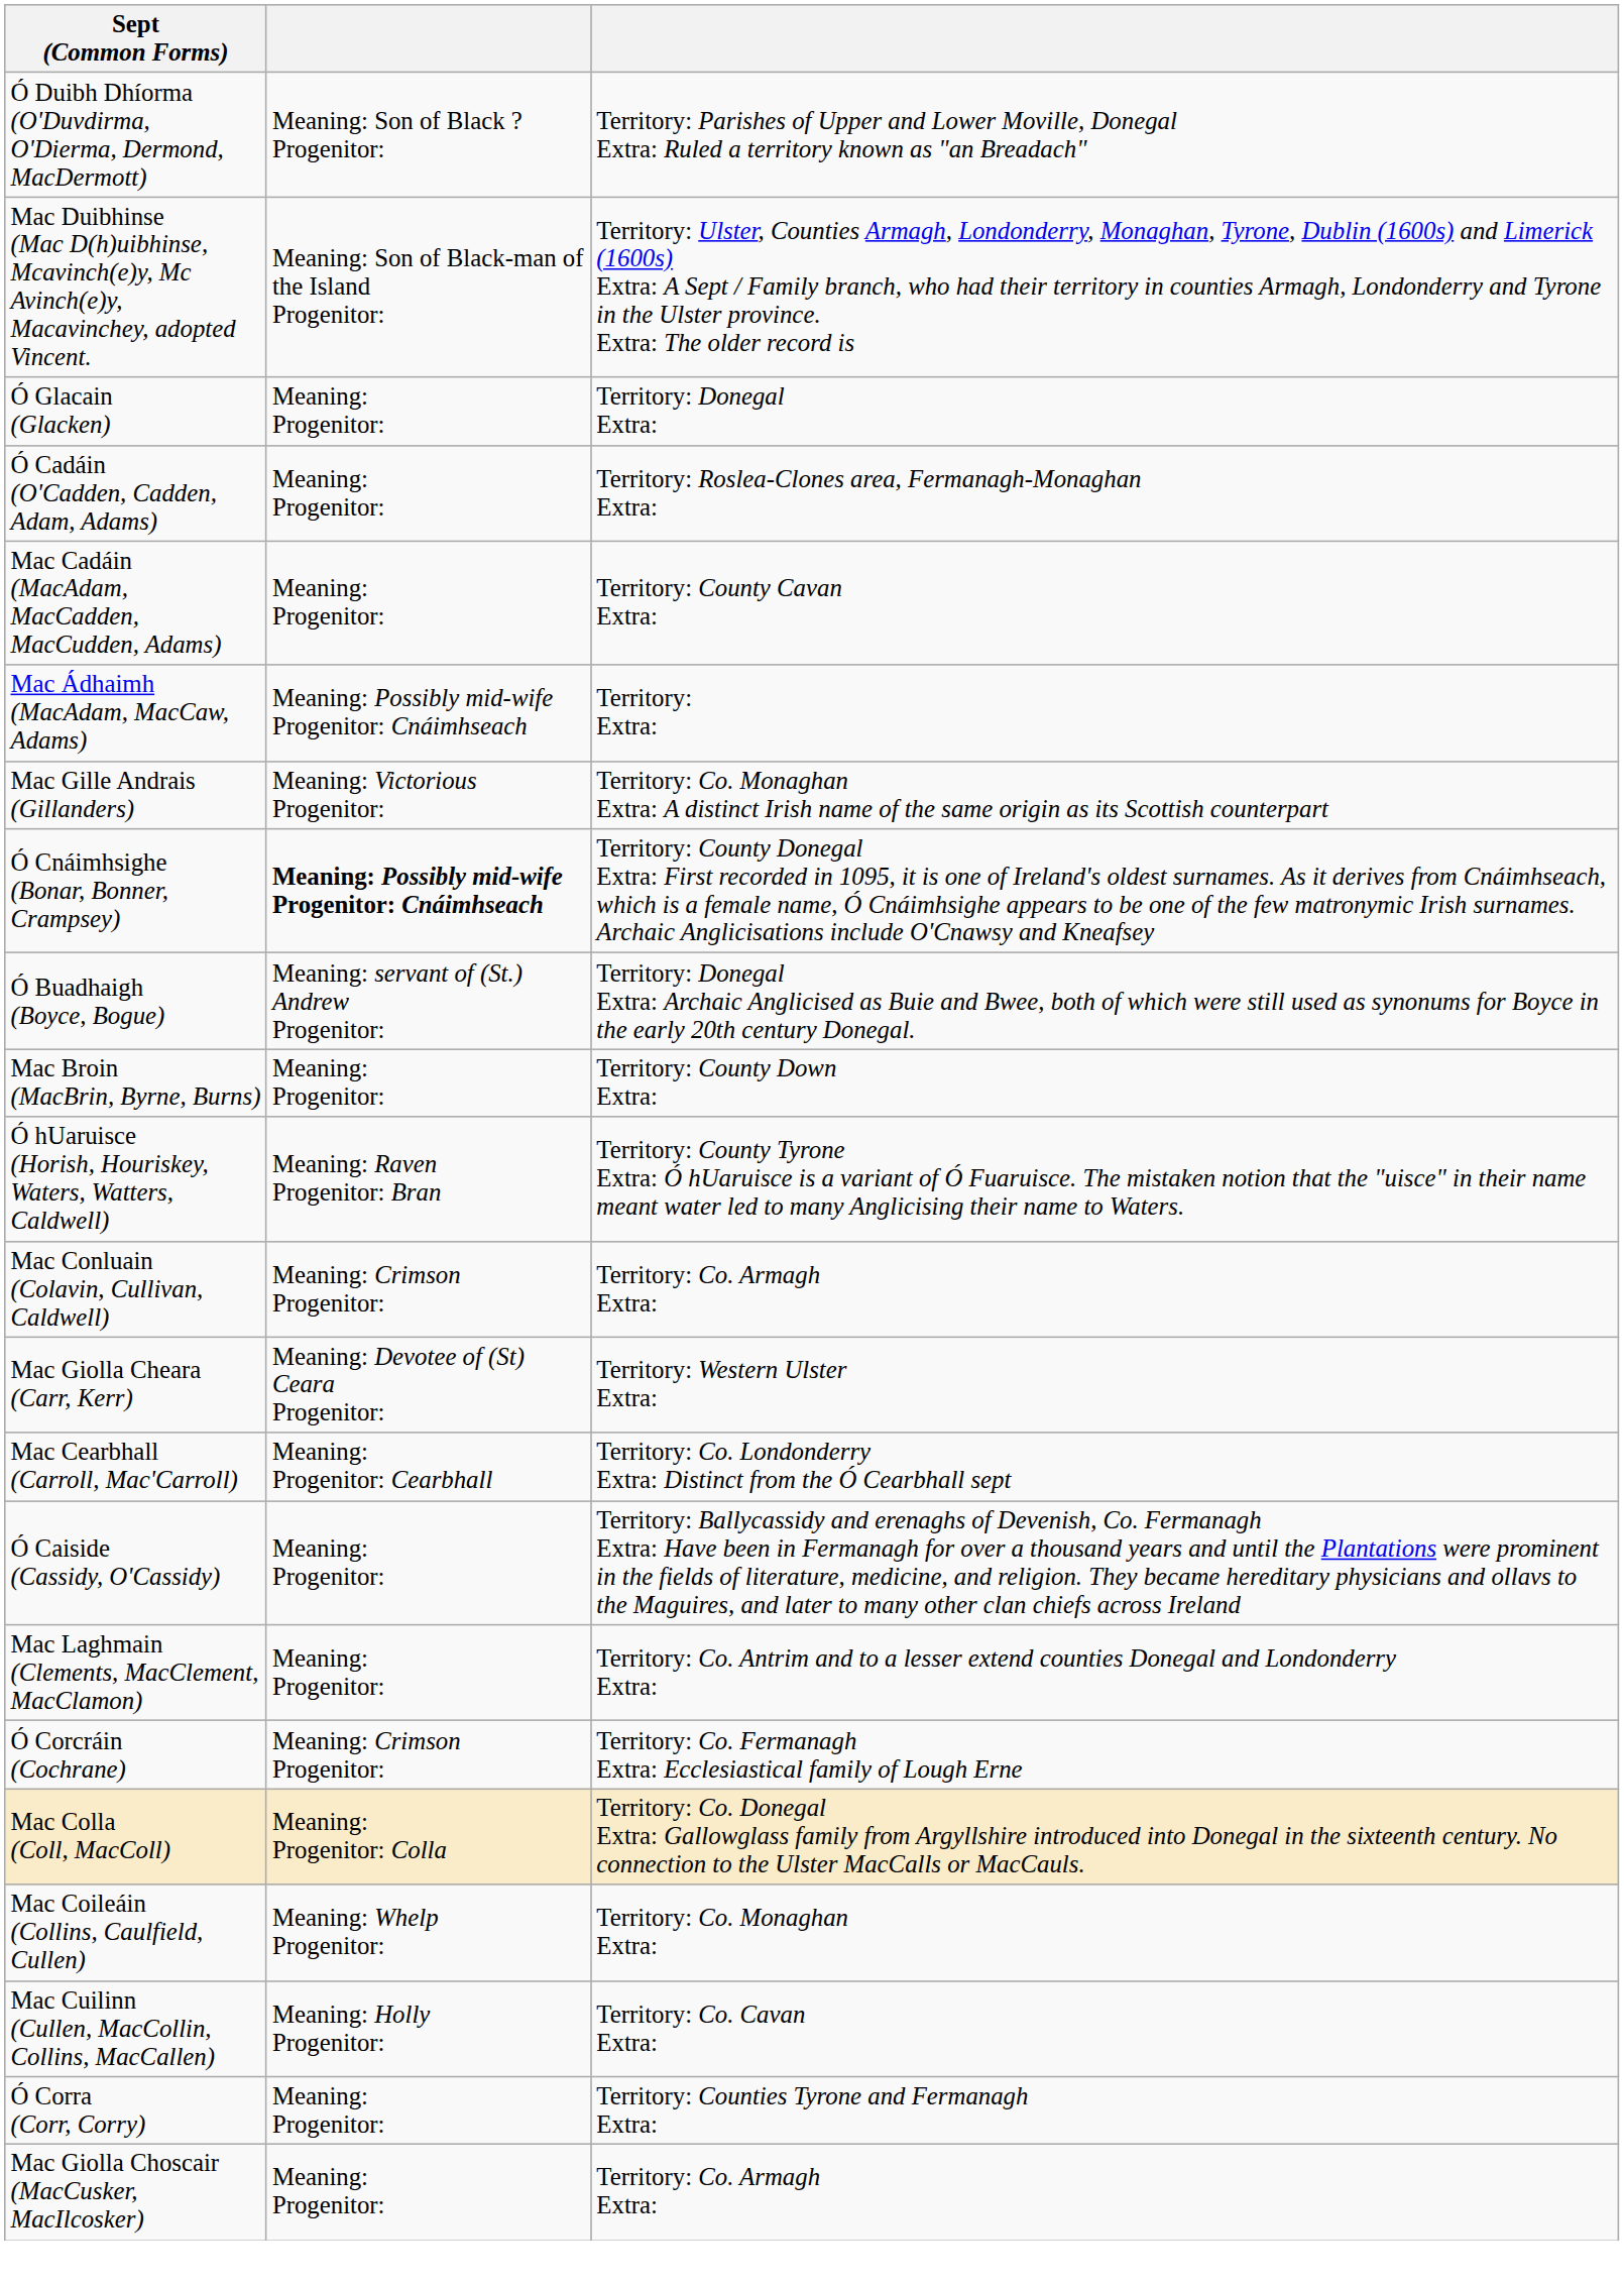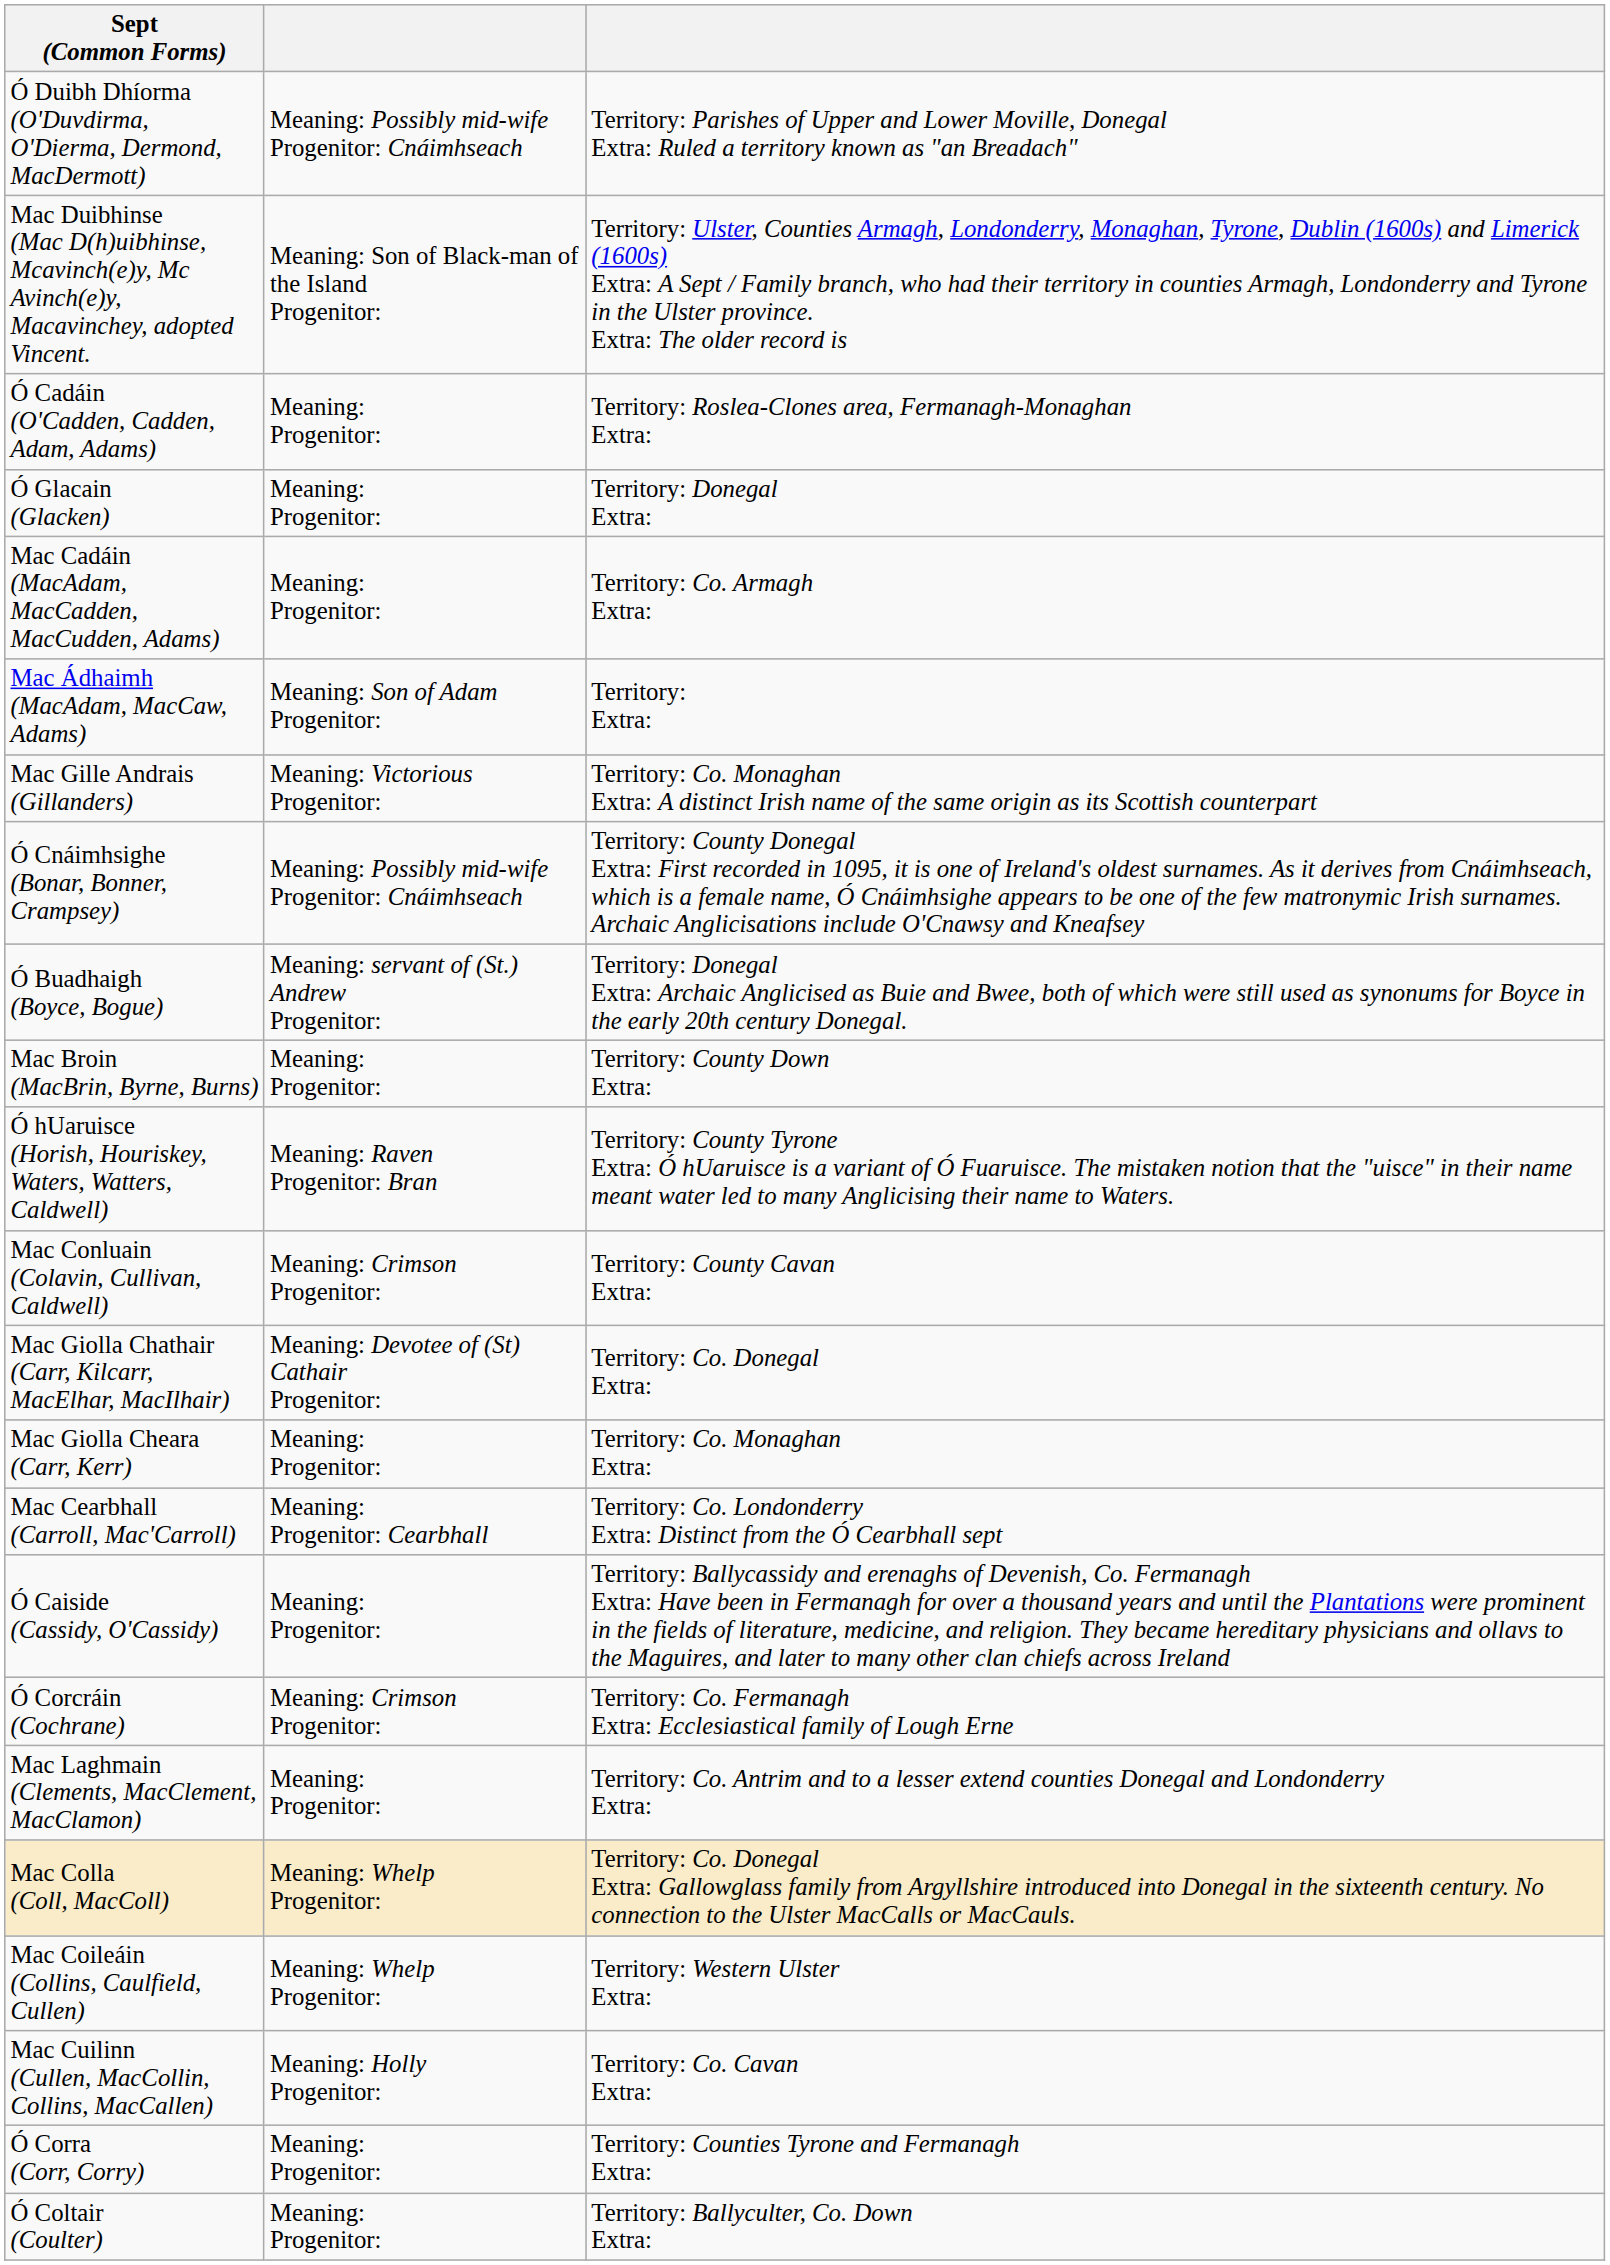Ó Duibh Dhíorma (O'Duvdirma, O'Dierma, Dermond, MacDermott) | column 2: Meaning: Son of Black ? Progenitor: -> Meaning: Possibly mid-wife Progenitor: Cnáimhseach
rows swapped: Ó Glacain (Glacken) <-> Ó Cadáin (O'Cadden, Cadden, Adam, Adams)
Mac Cadáin (MacAdam, MacCadden, MacCudden, Adams) | column 3: Territory: County Cavan Extra: -> Territory: Co. Armagh Extra:
Mac Ádhaimh (MacAdam, MacCaw, Adams) | column 2: Meaning: Possibly mid-wife Progenitor: Cnáimhseach -> Meaning: Son of Adam Progenitor:
Ó Cnáimhsighe (Bonar, Bonner, Crampsey) | column 2: bold -> normal
Mac Conluain (Colavin, Cullivan, Caldwell) | column 3: Territory: Co. Armagh Extra: -> Territory: County Cavan Extra:
+ row: Mac Giolla Chathair (Carr, Kilcarr, MacElhar, MacIlhair) | Meaning: Devotee of (St) Cathair Progenitor: | Territory: Co. Donegal Extra:
Mac Giolla Cheara (Carr, Kerr) | column 2: Meaning: Devotee of (St) Ceara Progenitor: -> Meaning: Progenitor:
Mac Giolla Cheara (Carr, Kerr) | column 3: Territory: Western Ulster Extra: -> Territory: Co. Monaghan Extra:
rows swapped: Mac Laghmain (Clements, MacClement, MacClamon) <-> Ó Corcráin (Cochrane)
Mac Colla (Coll, MacColl) | column 2: Meaning: Progenitor: Colla -> Meaning: Whelp Progenitor:
Mac Coileáin (Collins, Caulfield, Cullen) | column 3: Territory: Co. Monaghan Extra: -> Territory: Western Ulster Extra:
- row: Mac Giolla Choscair (MacCusker, MacIlcosker) | Meaning: Progenitor: | Territory: Co. Armagh Extra:
+ row: Ó Coltair (Coulter) | Meaning: Progenitor: | Territory: Ballyculter, Co. Down Extra:
